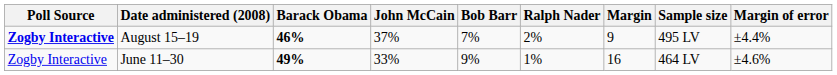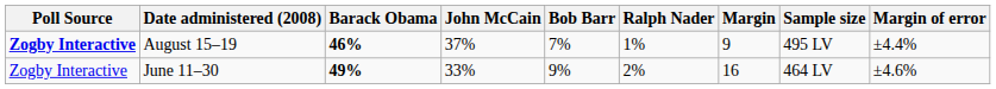August 15–19 | Ralph Nader: 2% -> 1%
June 11–30 | Ralph Nader: 1% -> 2%
